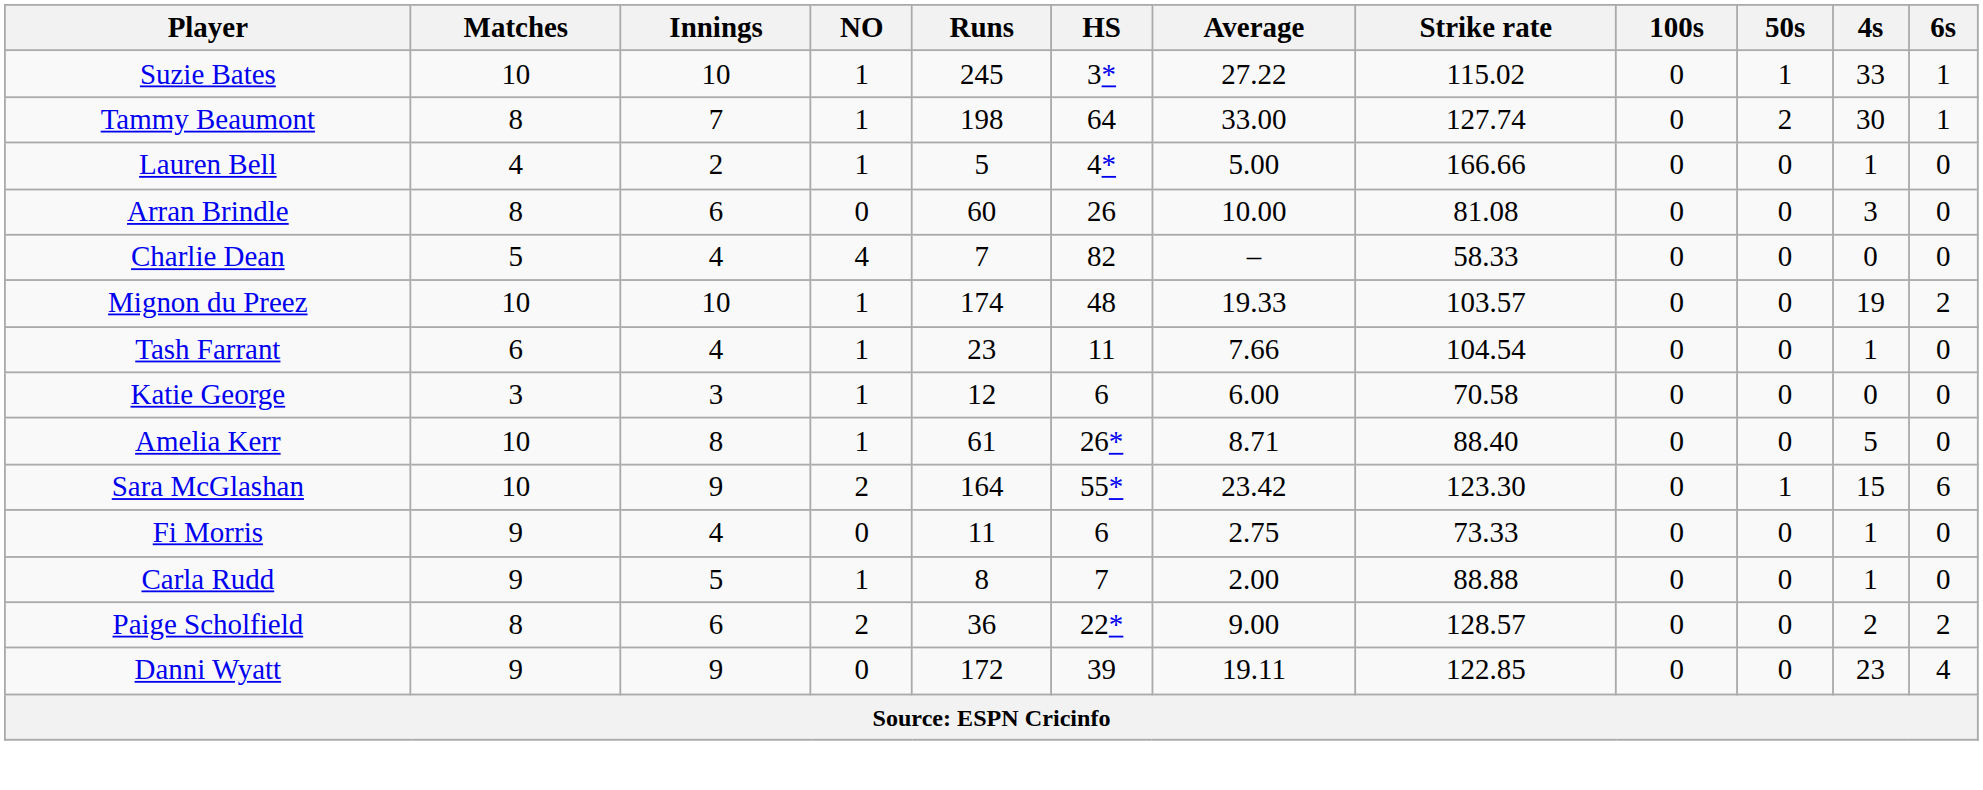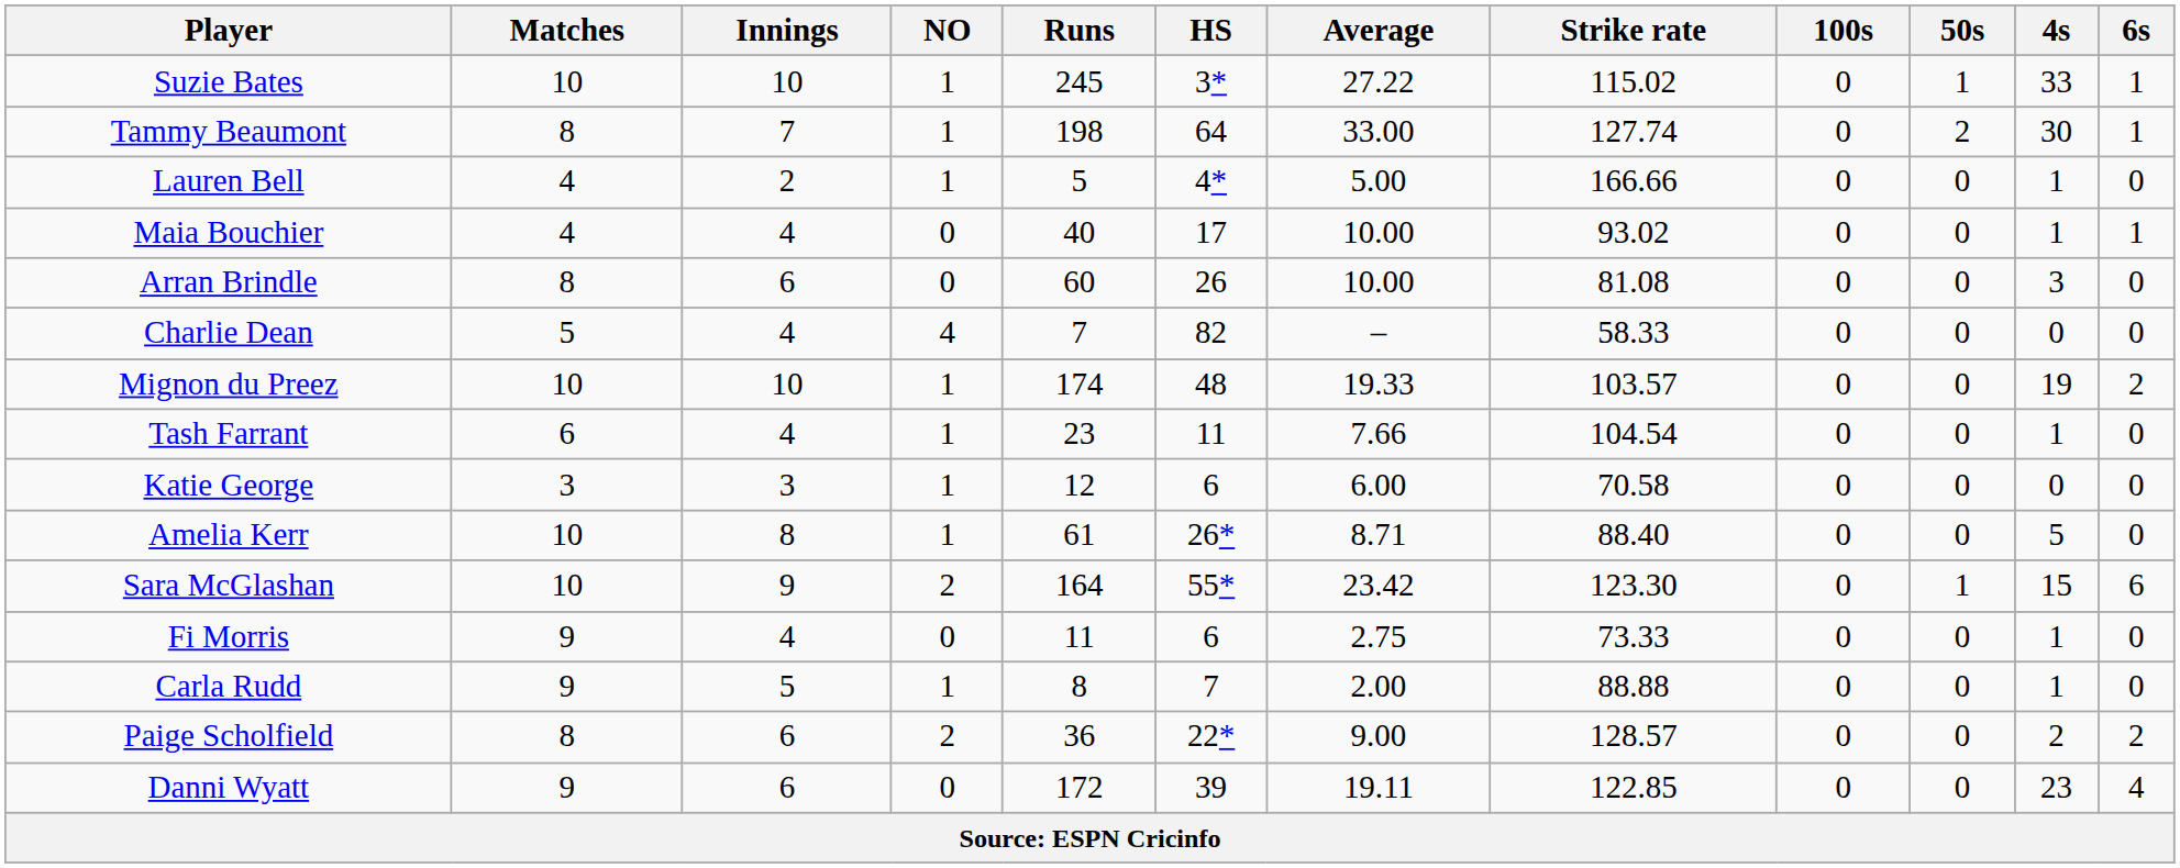+ row: Maia Bouchier | 4 | 4 | 0 | 40 | 17 | 10.00 | 93.02 | 0 | 0 | 1 | 1
Danni Wyatt | Innings: 9 -> 6
